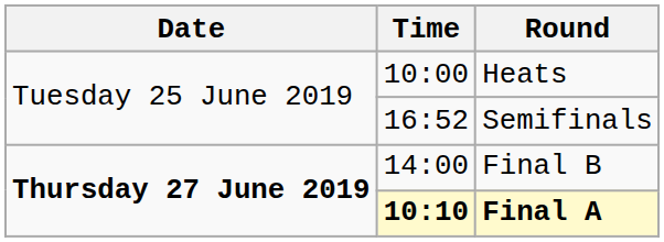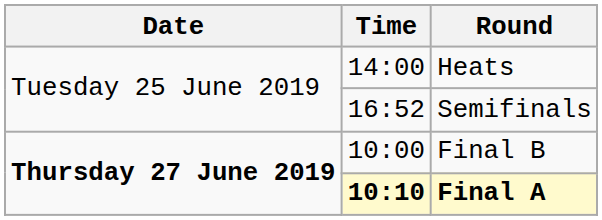Heats | Time: 10:00 -> 14:00
Final B | Time: 14:00 -> 10:00
